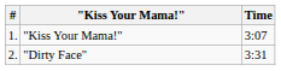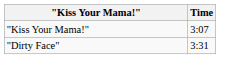- column: # | 1. | 2.
